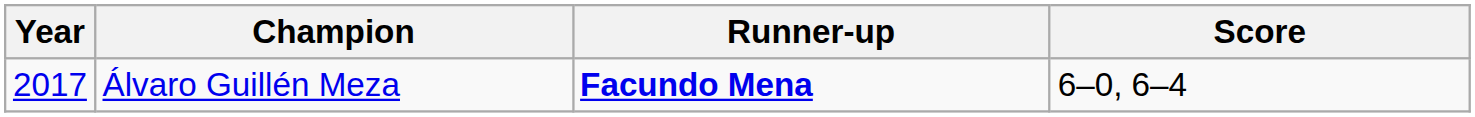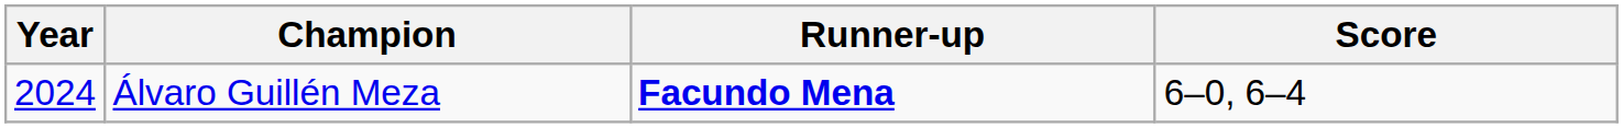Álvaro Guillén Meza | Year: 2017 -> 2024
